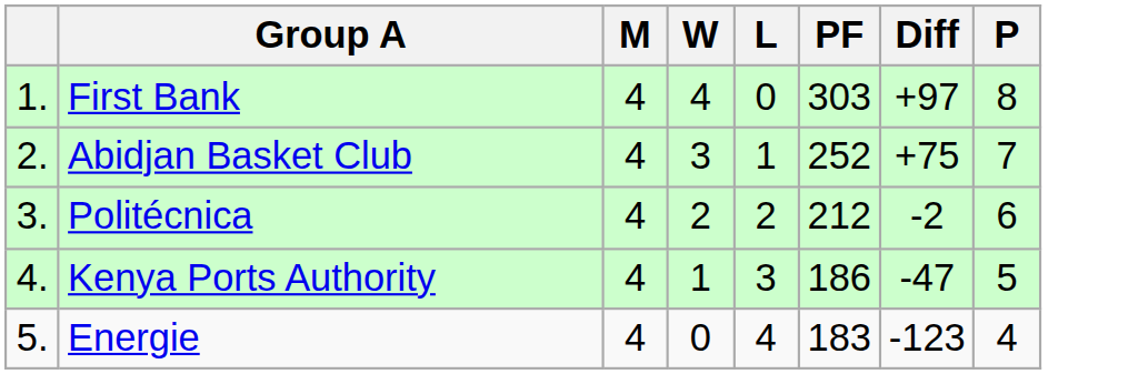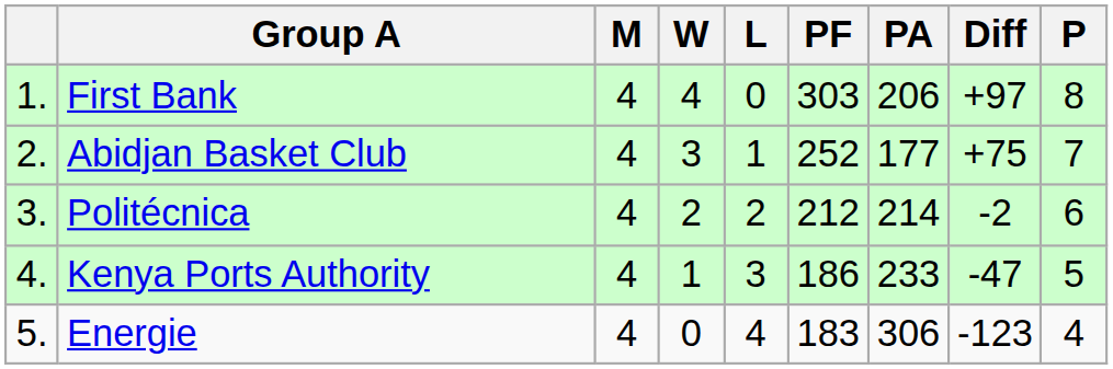+ column: PA | 206 | 177 | 214 | 233 | 306
